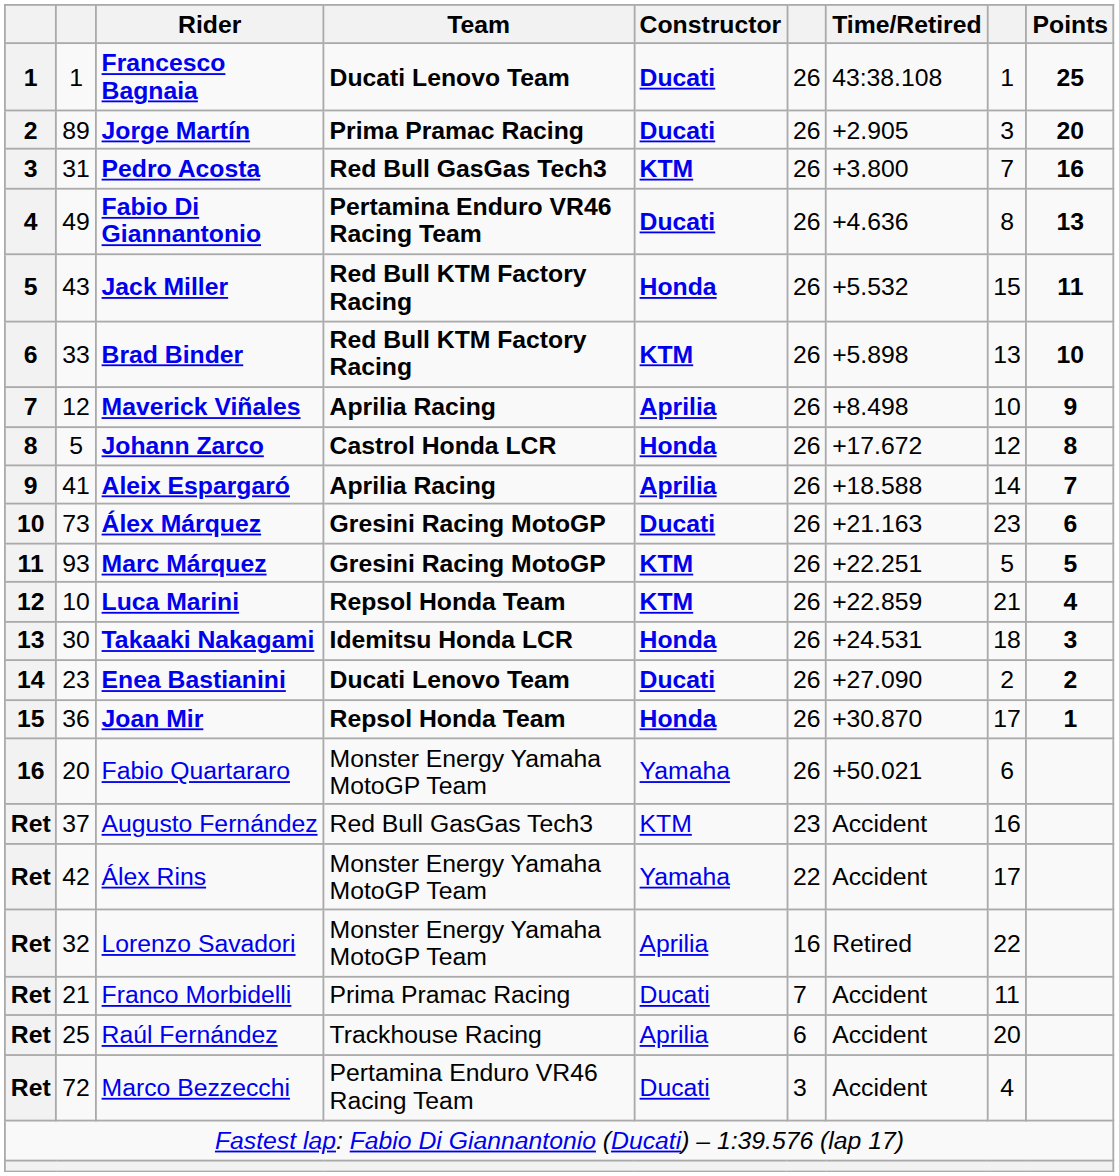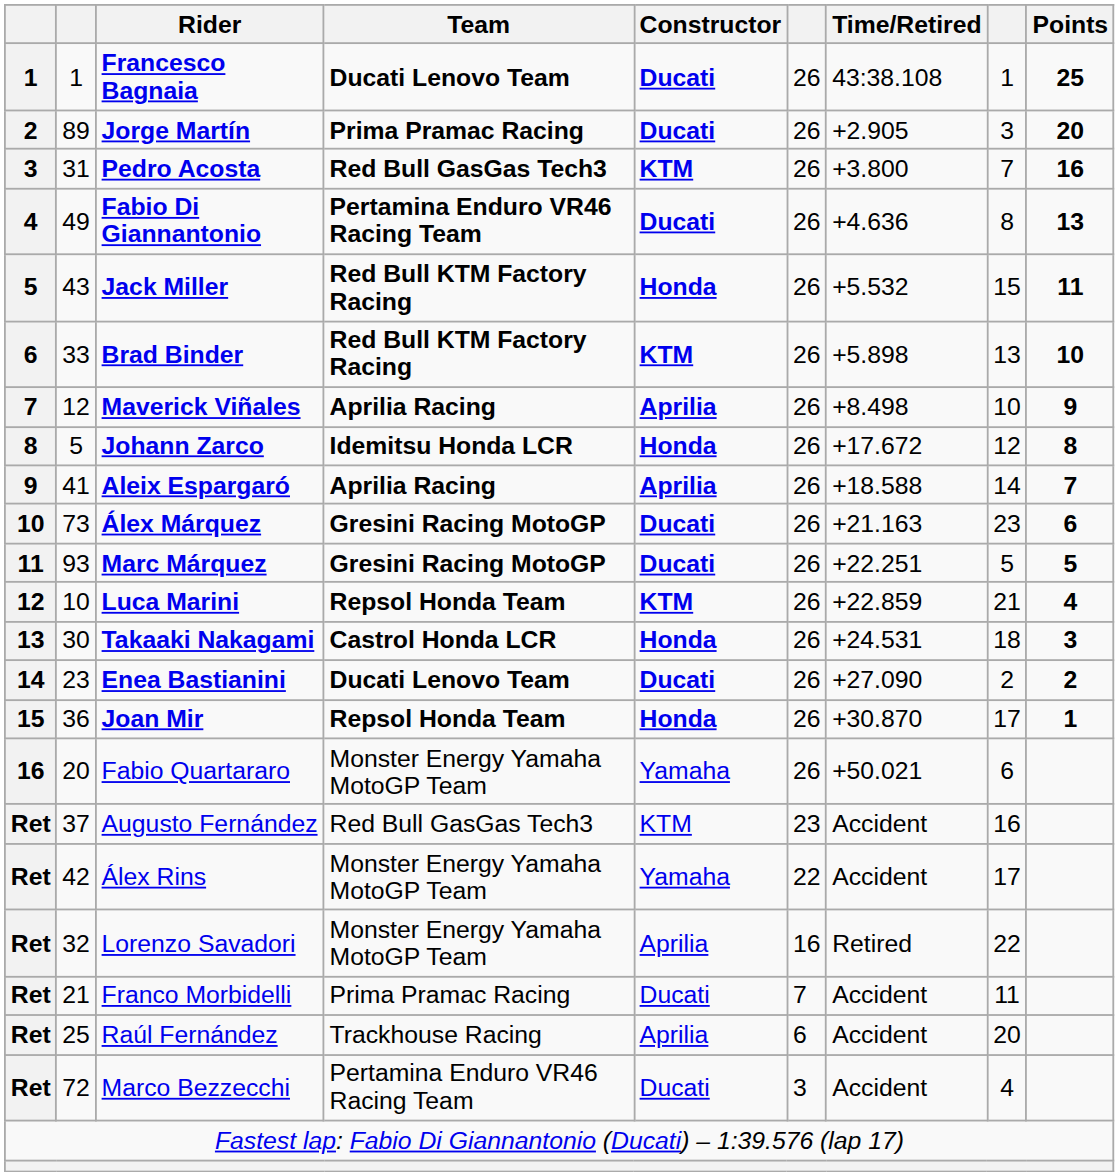Johann Zarco | Team: Castrol Honda LCR -> Idemitsu Honda LCR
Marc Márquez | Constructor: KTM -> Ducati
Takaaki Nakagami | Team: Idemitsu Honda LCR -> Castrol Honda LCR
